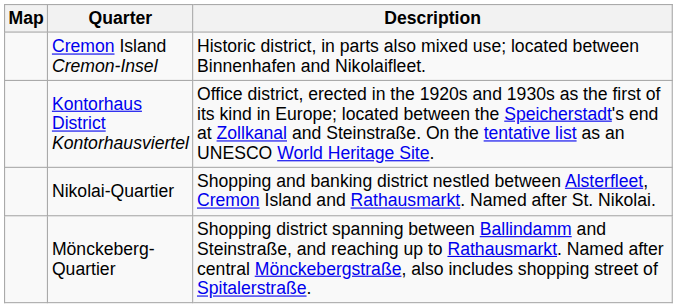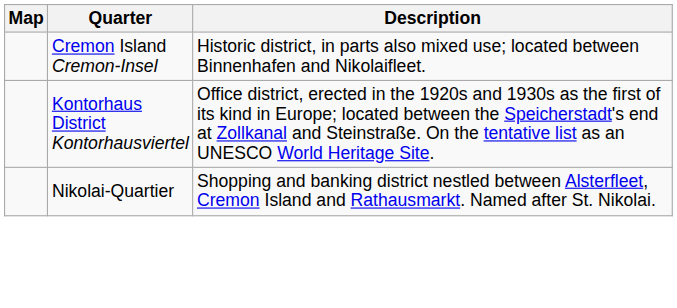- row: Mönckeberg-Quartier | Shopping district spanning between Ballindamm and Steinstraße, and reaching up to Rathausmarkt. Named after central Mönckebergstraße, also includes shopping street of Spitalerstraße.
